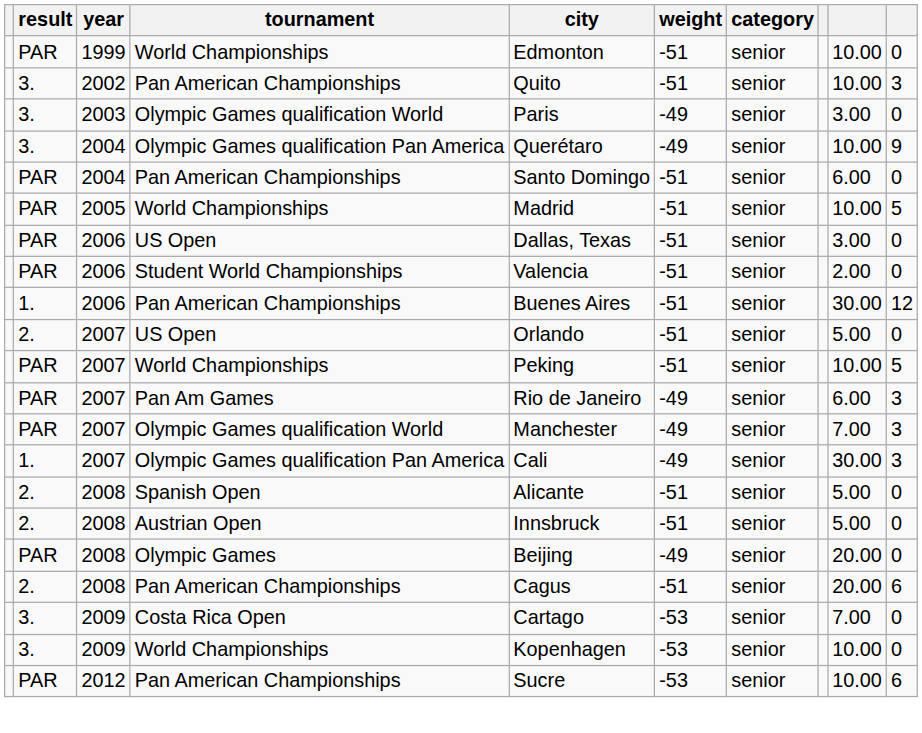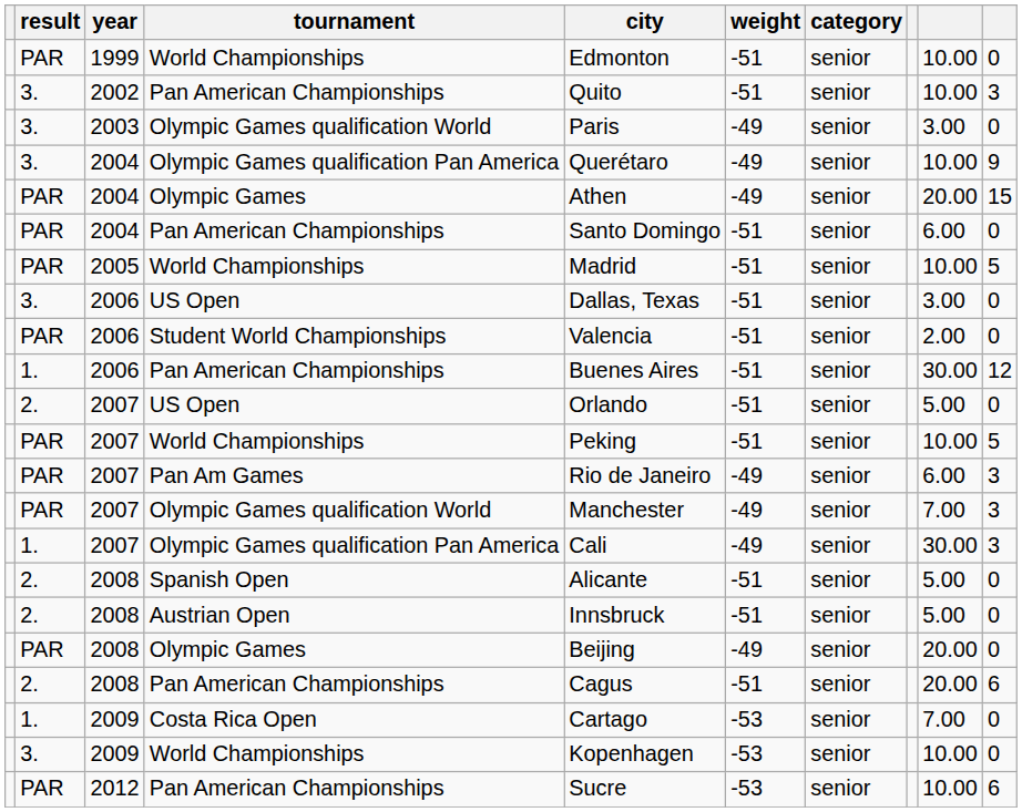+ row: PAR | 2004 | Olympic Games | Athen | -49 | senior | 20.00 | 15
2006 / US Open | result: PAR -> 3.
Costa Rica Open | result: 3. -> 1.
